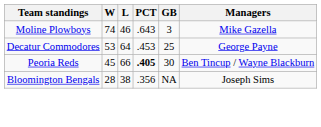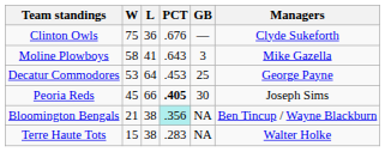+ row: Clinton Owls | 75 | 36 | .676 | — | Clyde Sukeforth
Moline Plowboys | W: 74 -> 58
Moline Plowboys | L: 46 -> 41
Peoria Reds | Managers: Ben Tincup / Wayne Blackburn -> Joseph Sims
Bloomington Bengals | W: 28 -> 21
Bloomington Bengals | PCT: no background -> paleturquoise background
Bloomington Bengals | Managers: Joseph Sims -> Ben Tincup / Wayne Blackburn
+ row: Terre Haute Tots | 15 | 38 | .283 | NA | Walter Holke
